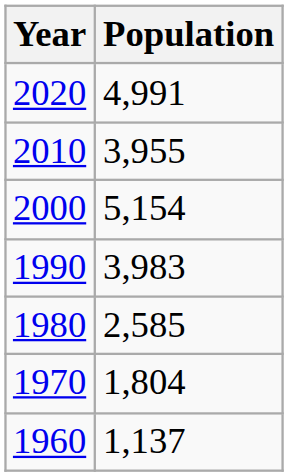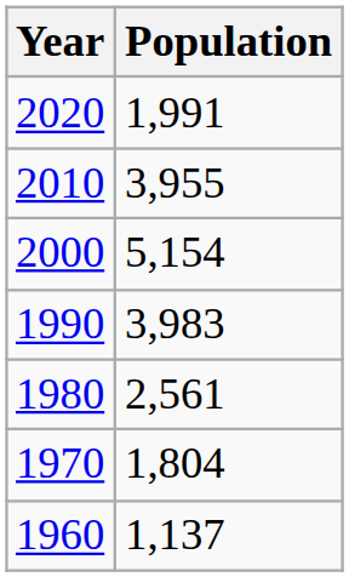2020 | Population: 4,991 -> 1,991
1980 | Population: 2,585 -> 2,561
